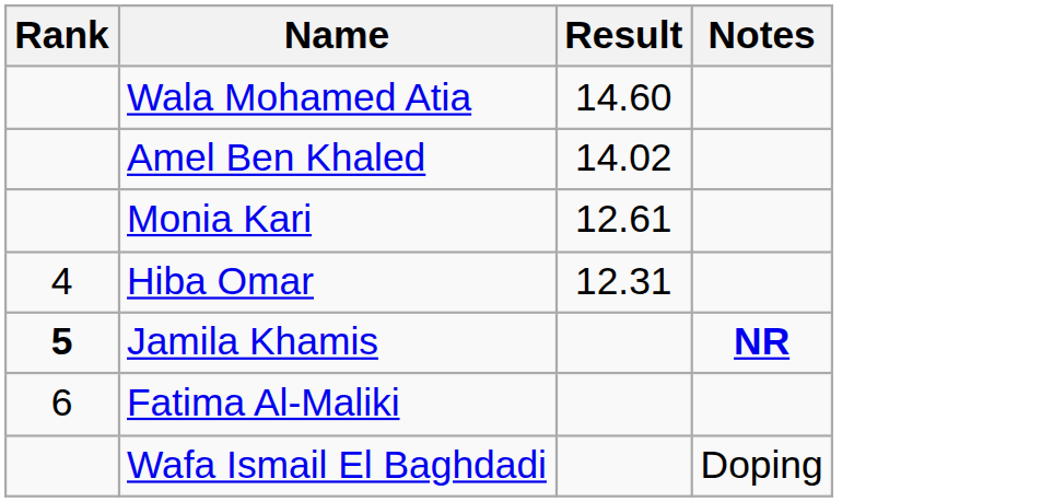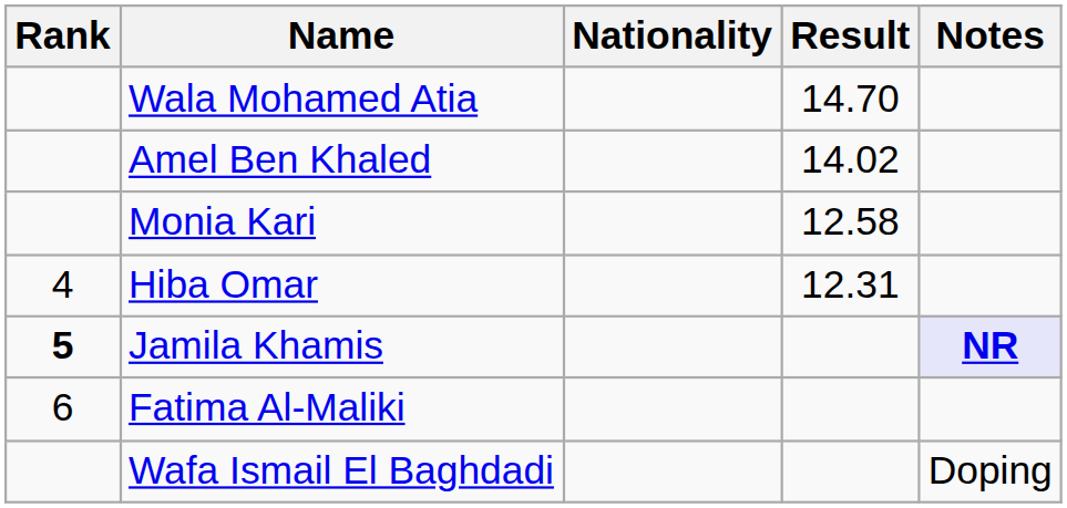+ column: Nationality
Wala Mohamed Atia | Result: 14.60 -> 14.70
Monia Kari | Result: 12.61 -> 12.58
Jamila Khamis | Notes: no background -> lavender background
